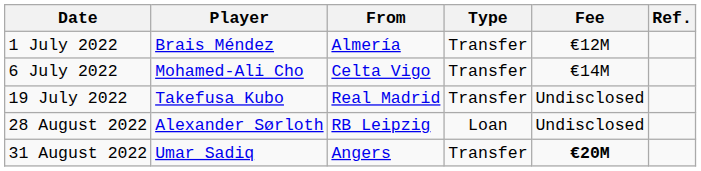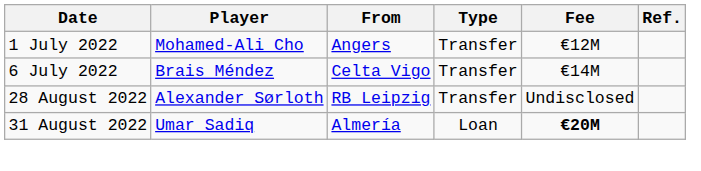1 July 2022 | Player: Brais Méndez -> Mohamed-Ali Cho
1 July 2022 | From: Almería -> Angers
6 July 2022 | Player: Mohamed-Ali Cho -> Brais Méndez
- row: 19 July 2022 | Takefusa Kubo | Real Madrid | Transfer | Undisclosed
28 August 2022 | Type: Loan -> Transfer
31 August 2022 | From: Angers -> Almería
31 August 2022 | Type: Transfer -> Loan
